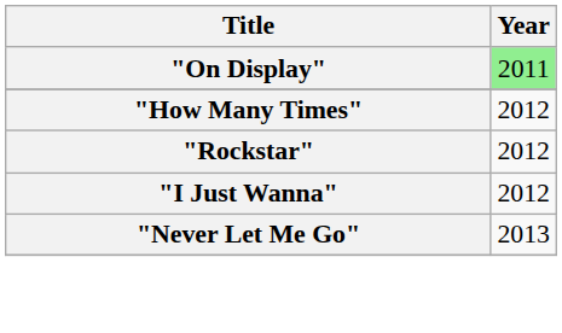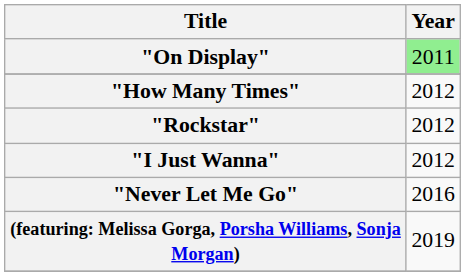"Never Let Me Go" | Year: 2013 -> 2016
+ row: (featuring: Melissa Gorga, Porsha Williams, Sonja Morgan) | 2019
